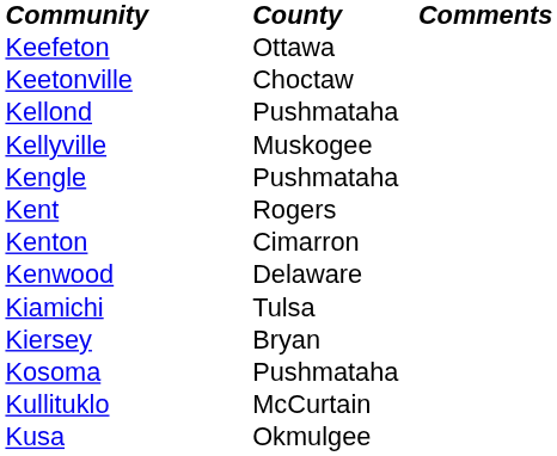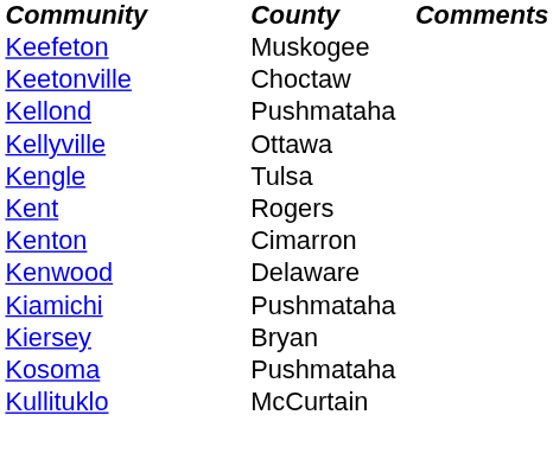Keefeton | County: Ottawa -> Muskogee
Kellyville | County: Muskogee -> Ottawa
Kengle | County: Pushmataha -> Tulsa
Kiamichi | County: Tulsa -> Pushmataha
- row: Kusa | Okmulgee
